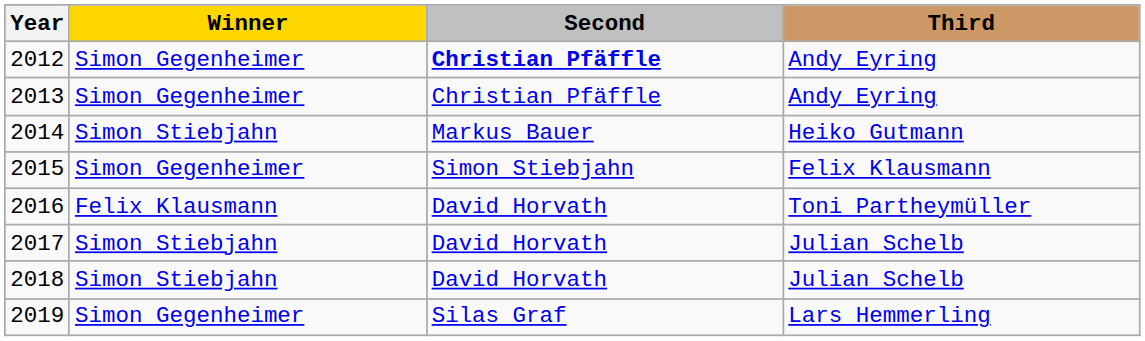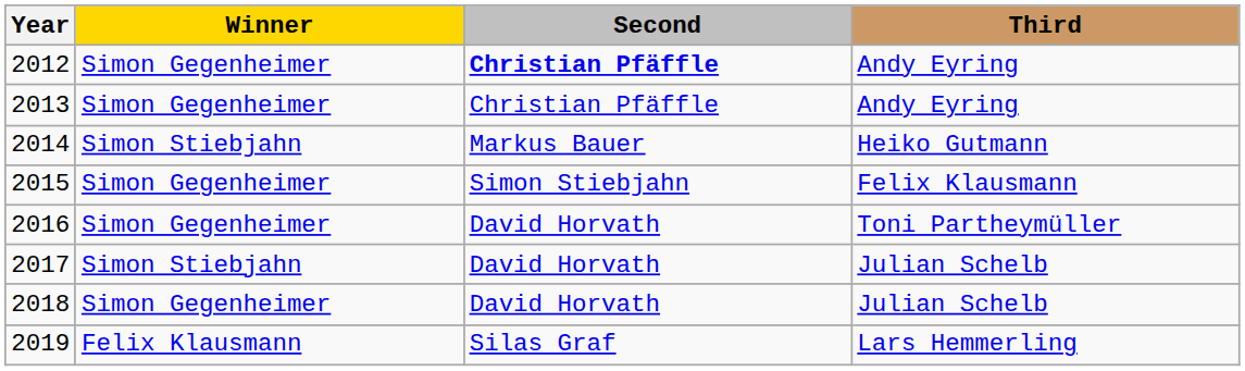2016 | Winner: Felix Klausmann -> Simon Gegenheimer
2018 | Winner: Simon Stiebjahn -> Simon Gegenheimer
2019 | Winner: Simon Gegenheimer -> Felix Klausmann
